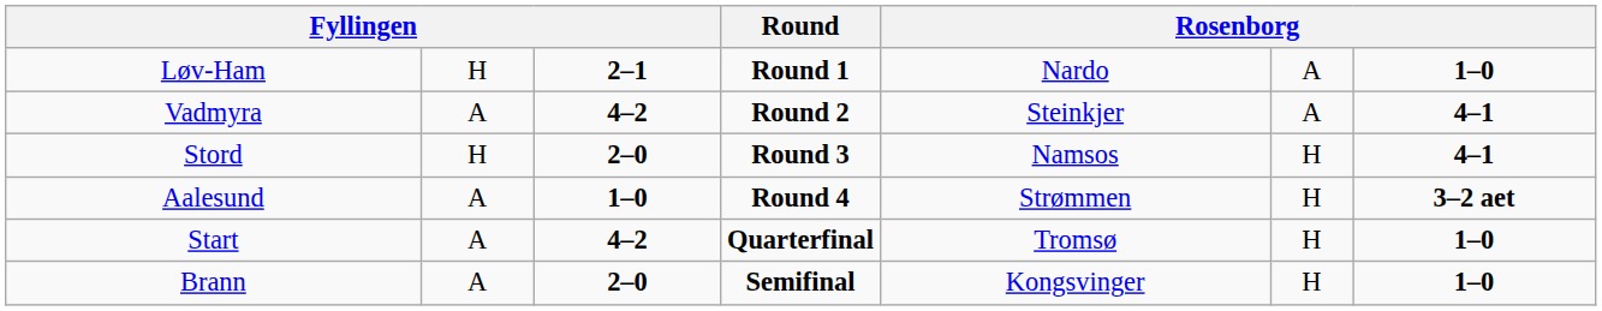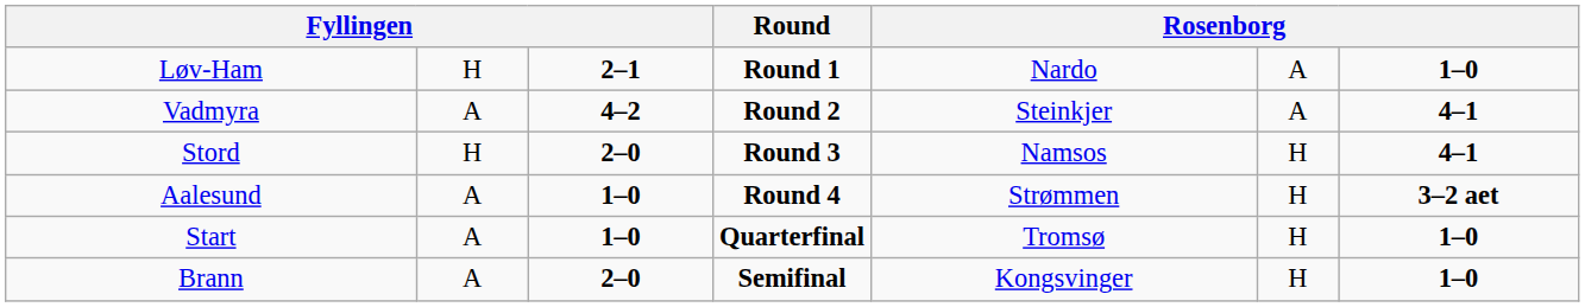Start | column 3: 4–2 -> 1–0
